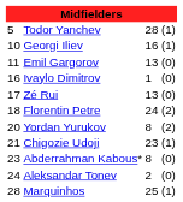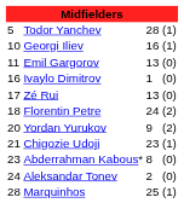Yordan Yurukov | column 3: 8 -> 9
